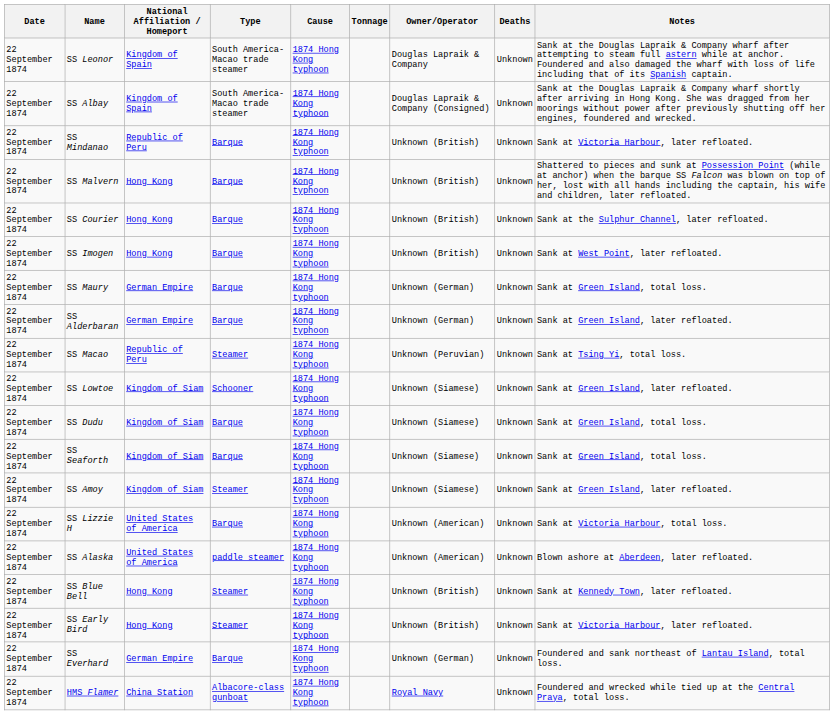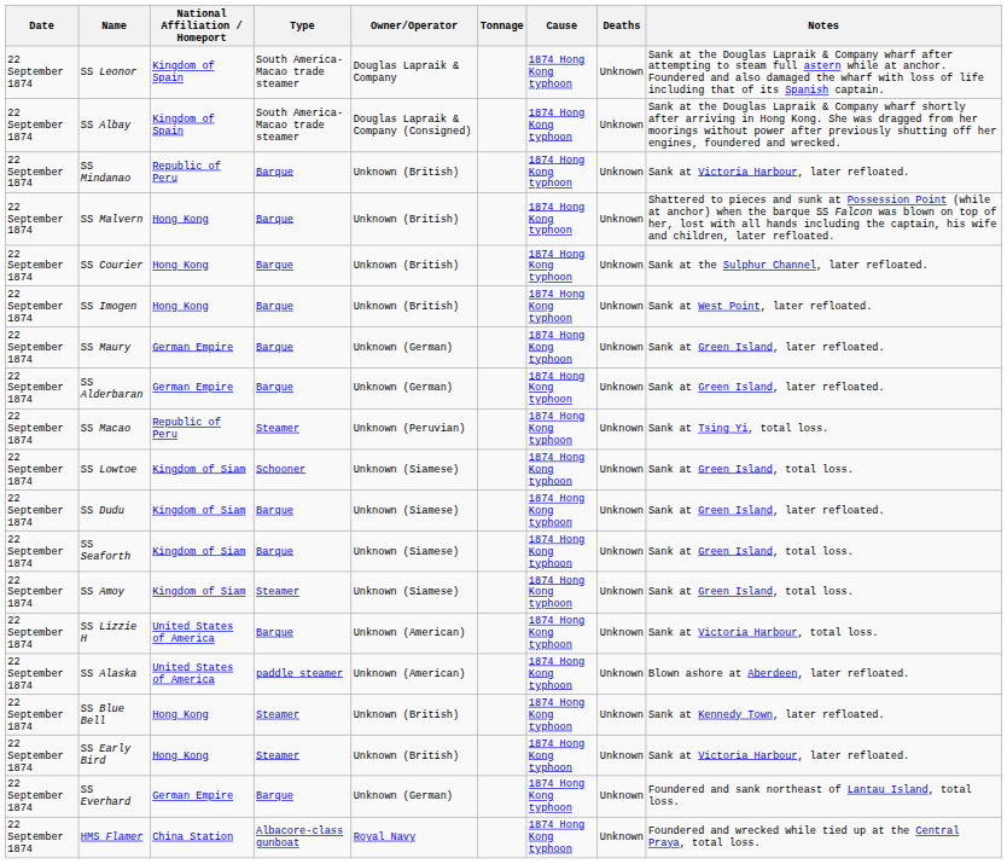columns swapped: Owner/Operator <-> Cause
SS Maury | Notes: Sank at Green Island, total loss. -> Sank at Green Island, later refloated.
SS Lowtoe | Notes: Sank at Green Island, later refloated. -> Sank at Green Island, total loss.
SS Dudu | Notes: Sank at Green Island, total loss. -> Sank at Green Island, later refloated.
SS Amoy | Notes: Sank at Green Island, later refloated. -> Sank at Green Island, total loss.
